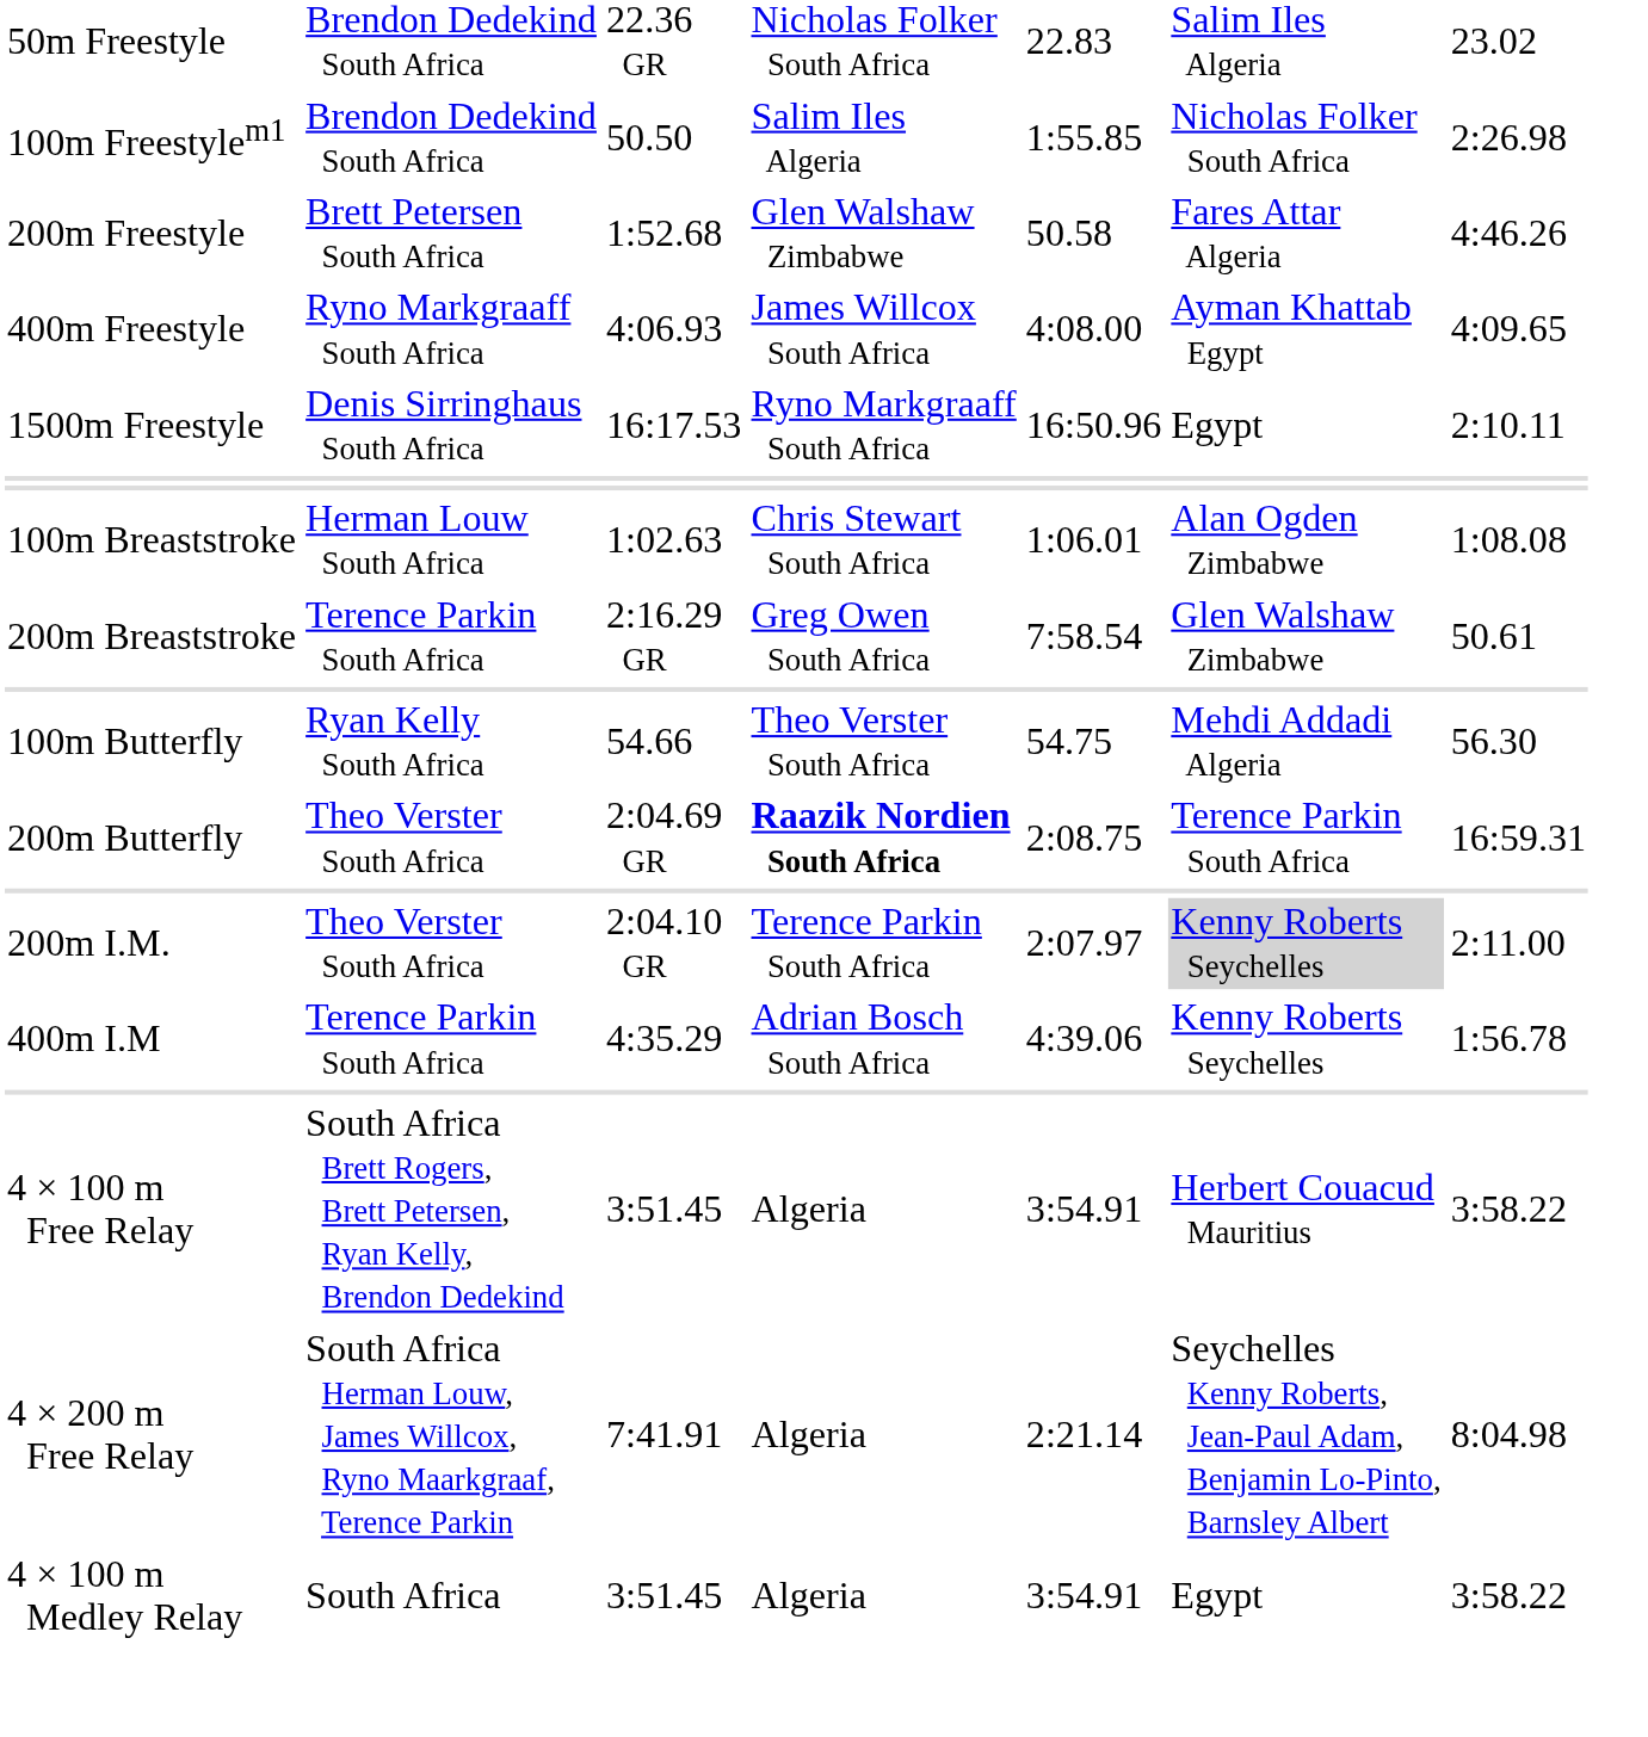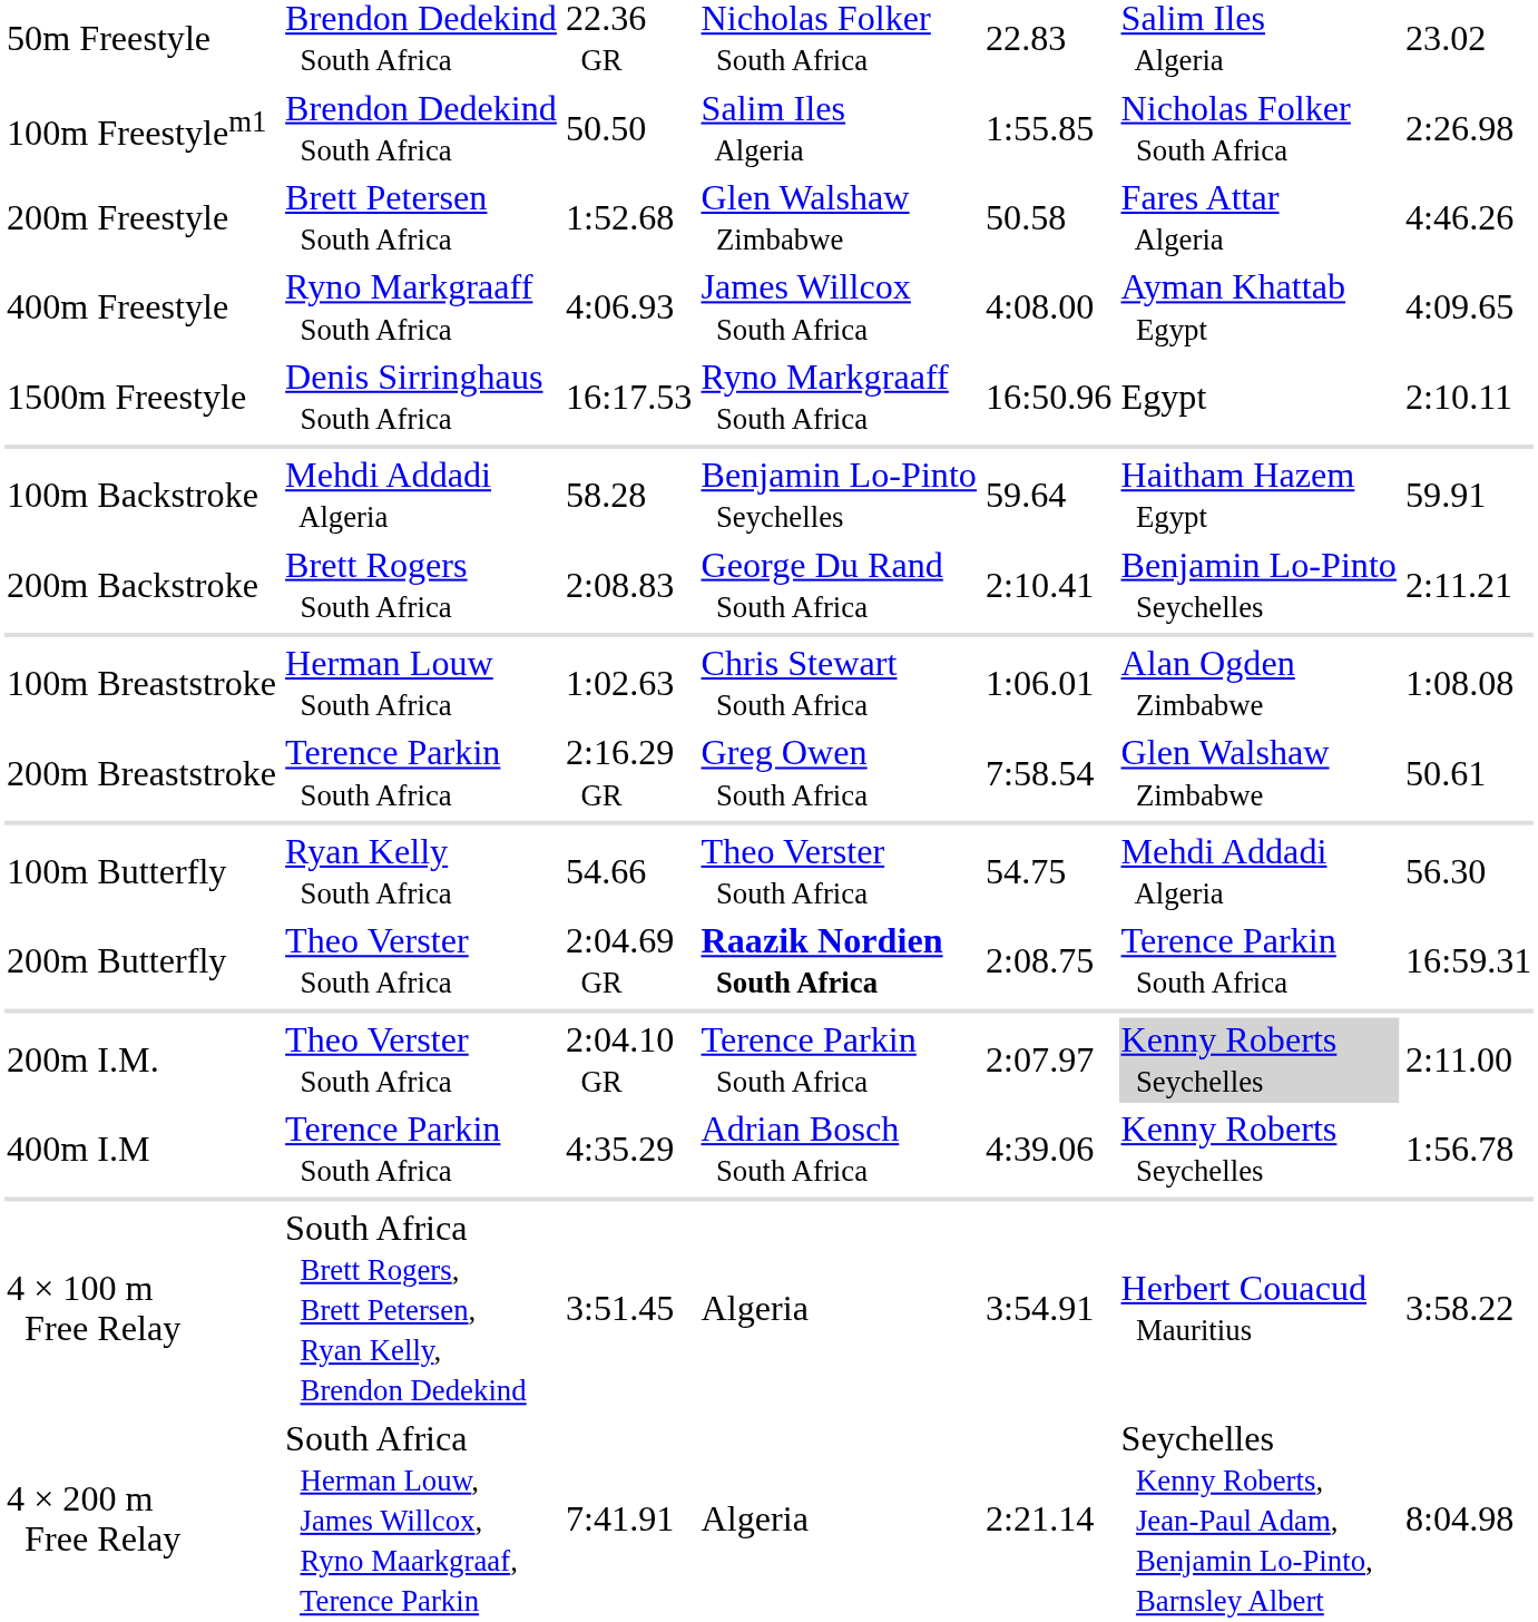+ row: 100m Backstroke | Mehdi Addadi Algeria | 58.28 | Benjamin Lo-Pinto Seychelles | 59.64 | Haitham Hazem Egypt | 59.91
+ row: 200m Backstroke | Brett Rogers South Africa | 2:08.83 | George Du Rand South Africa | 2:10.41 | Benjamin Lo-Pinto Seychelles | 2:11.21
- row: 4 × 100 m Medley Relay | South Africa | 3:51.45 | Algeria | 3:54.91 | Egypt | 3:58.22
